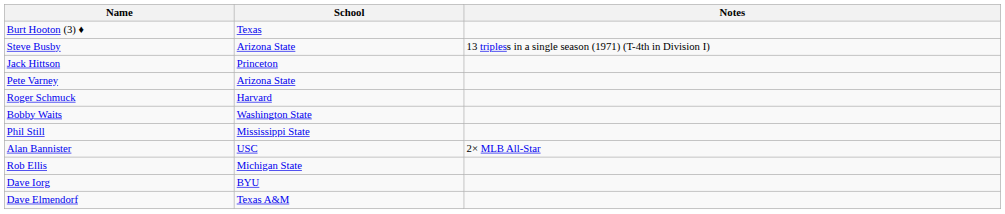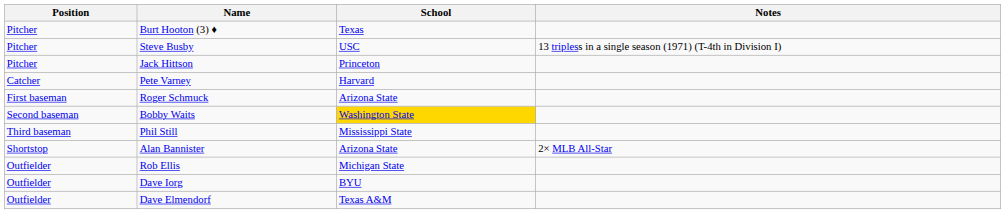+ column: Position | Pitcher | Pitcher | Pitcher | Catcher | First baseman | Second baseman | Third baseman | Shortstop | Outfielder | Outfielder | Outfielder
Steve Busby | School: Arizona State -> USC
Pete Varney | School: Arizona State -> Harvard
Roger Schmuck | School: Harvard -> Arizona State
Bobby Waits | School: no background -> gold background
Alan Bannister | School: USC -> Arizona State
